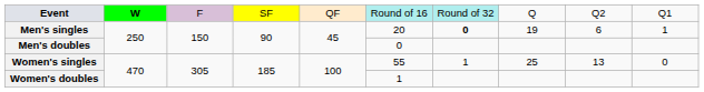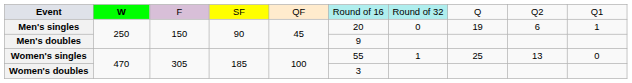Men's singles | column 7: bold -> normal
Men's doubles | column 6: 0 -> 9
Women's doubles | column 6: 1 -> 3
